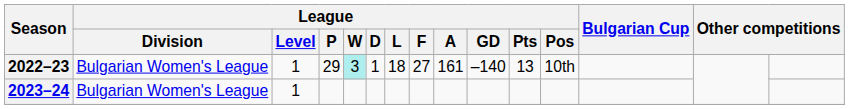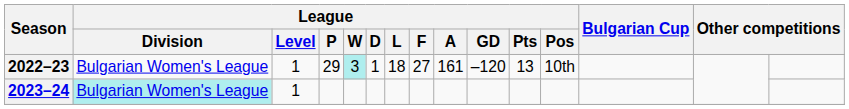2022–23 | League / GD: –140 -> –120
2023–24 | League / Division: no background -> paleturquoise background
